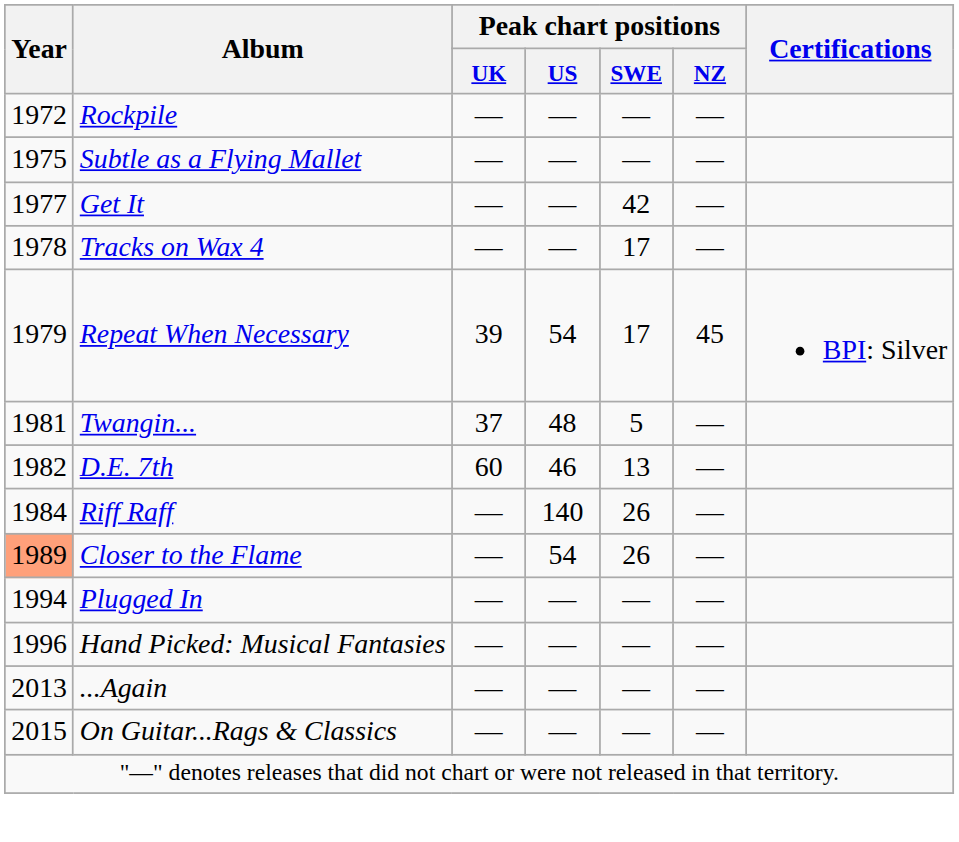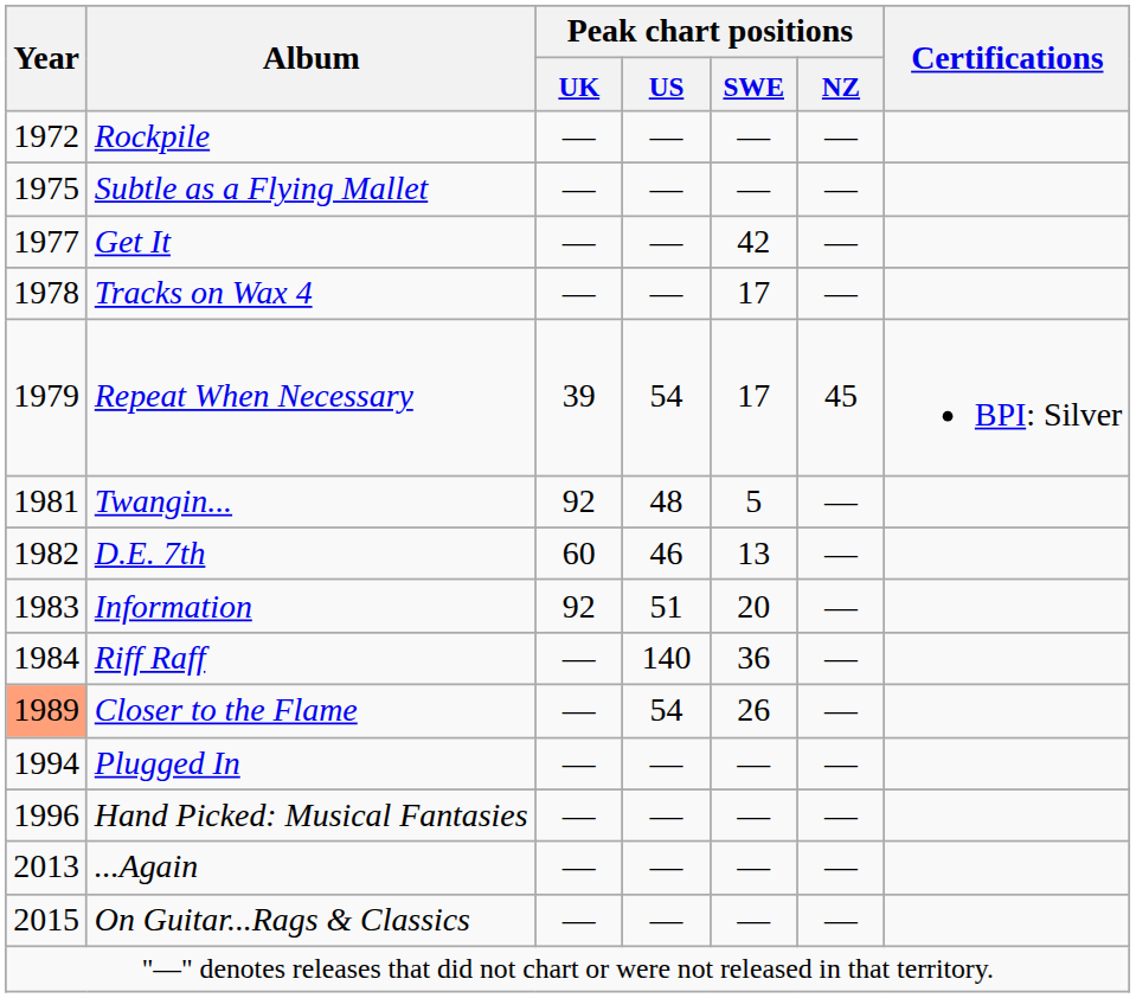Twangin... | Peak chart positions / UK: 37 -> 92
+ row: 1983 | Information | 92 | 51 | 20 | —
Riff Raff | Peak chart positions / SWE: 26 -> 36
